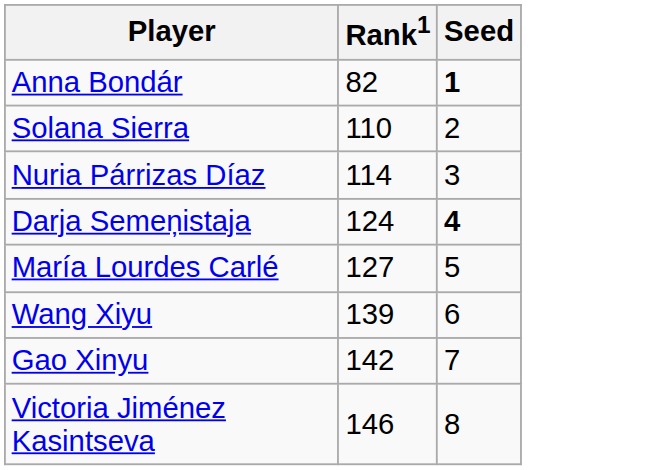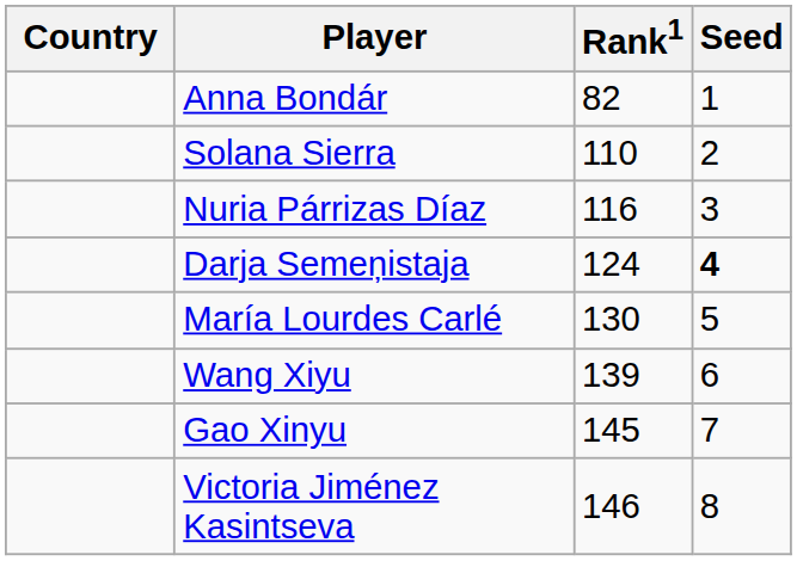+ column: Country
Anna Bondár | Seed: bold -> normal
Nuria Párrizas Díaz | Rank1: 114 -> 116
María Lourdes Carlé | Rank1: 127 -> 130
Gao Xinyu | Rank1: 142 -> 145
